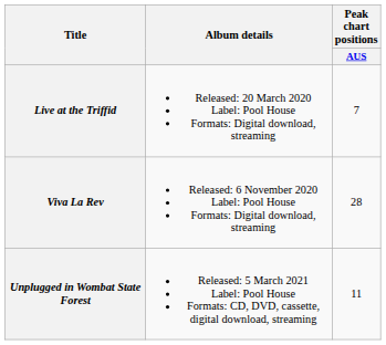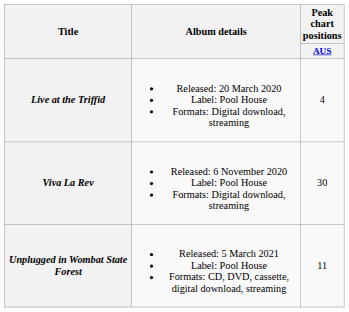Live at the Triffid | Peak chart positions / AUS: 7 -> 4
Viva La Rev | Peak chart positions / AUS: 28 -> 30
